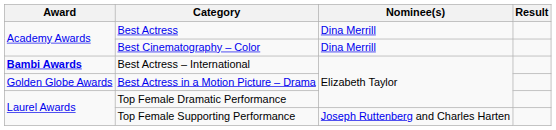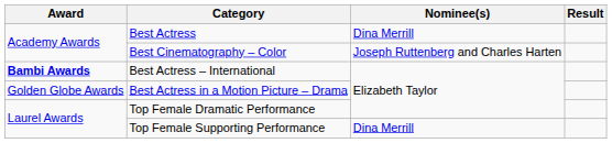Best Cinematography – Color | Nominee(s): Dina Merrill -> Joseph Ruttenberg and Charles Harten
Top Female Supporting Performance | Nominee(s): Joseph Ruttenberg and Charles Harten -> Dina Merrill
